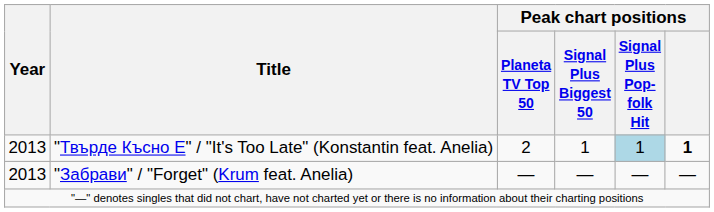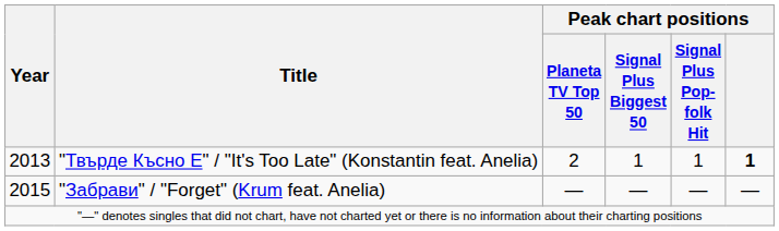"Твърде Късно Е" / "It's Too Late" (Konstantin feat. Anelia) | Peak chart positions / Signal Plus Pop-folk Hit: lightblue background -> no background
"Забрави" / "Forget" (Krum feat. Anelia) | Year: 2013 -> 2015
